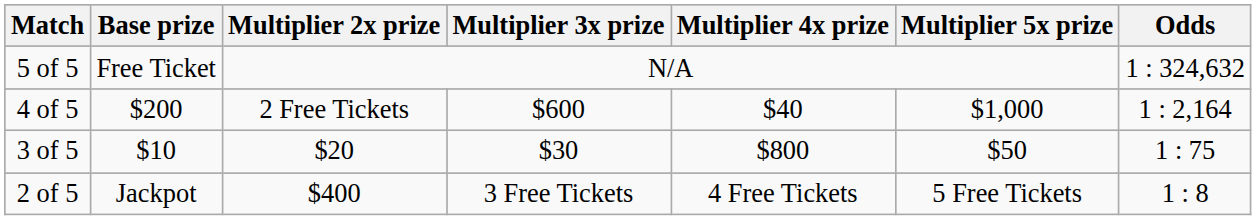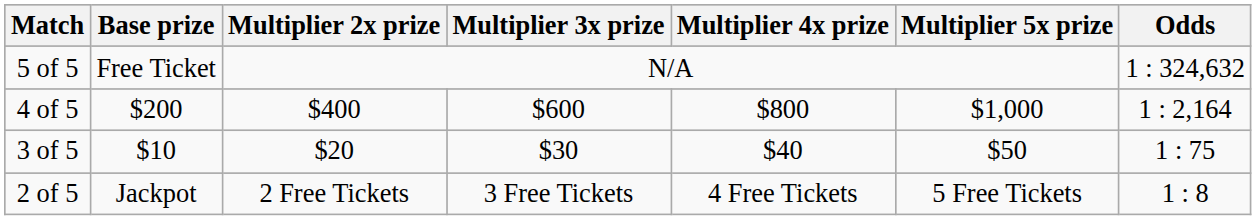4 of 5 | Multiplier 2x prize: 2 Free Tickets -> $400
4 of 5 | Multiplier 4x prize: $40 -> $800
3 of 5 | Multiplier 4x prize: $800 -> $40
2 of 5 | Multiplier 2x prize: $400 -> 2 Free Tickets
